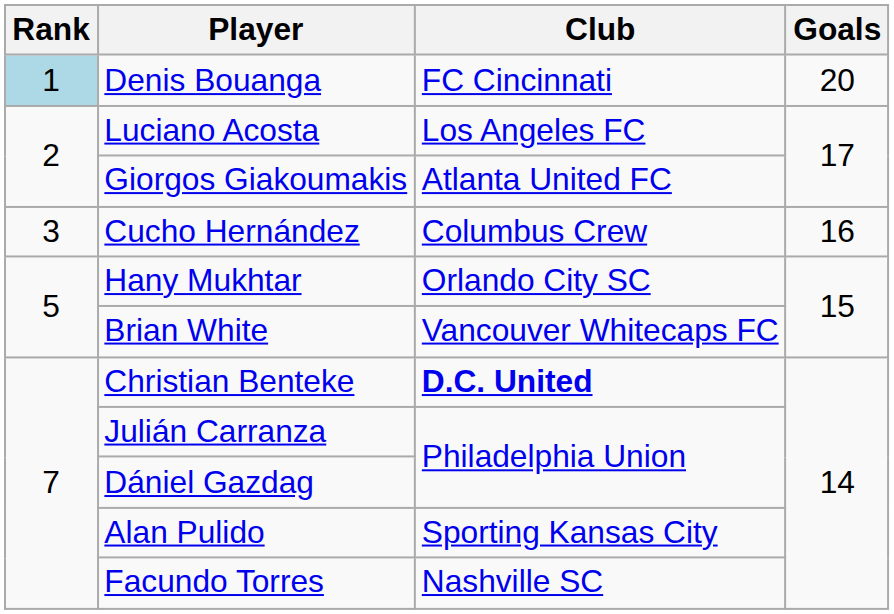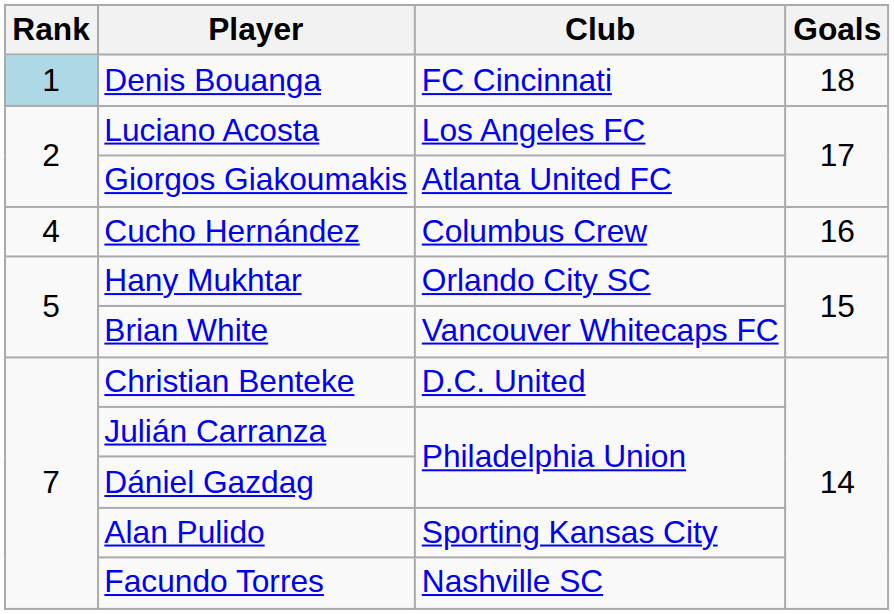Denis Bouanga | Goals: 20 -> 18
Cucho Hernández | Rank: 3 -> 4
Christian Benteke | Club: bold -> normal
